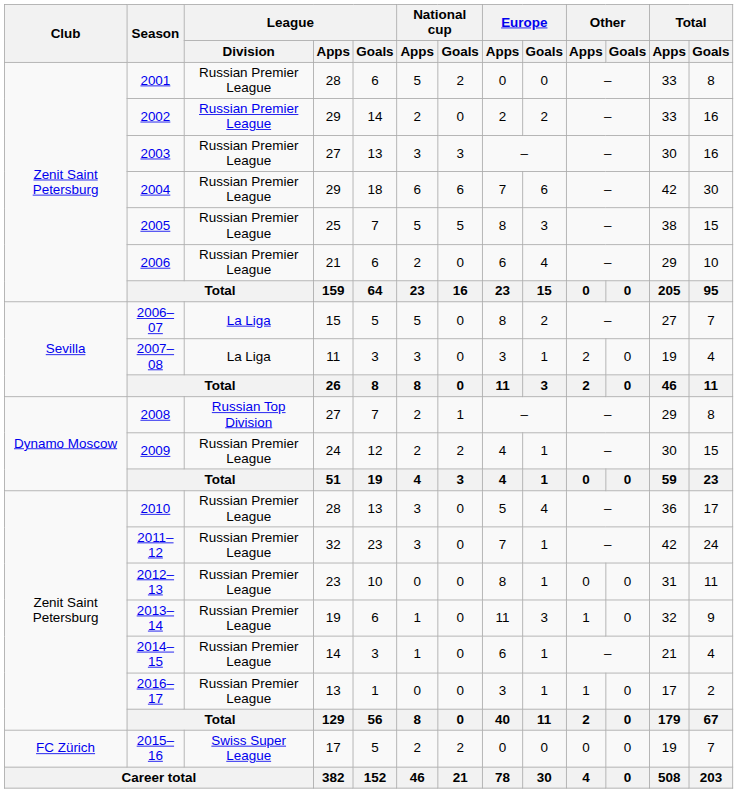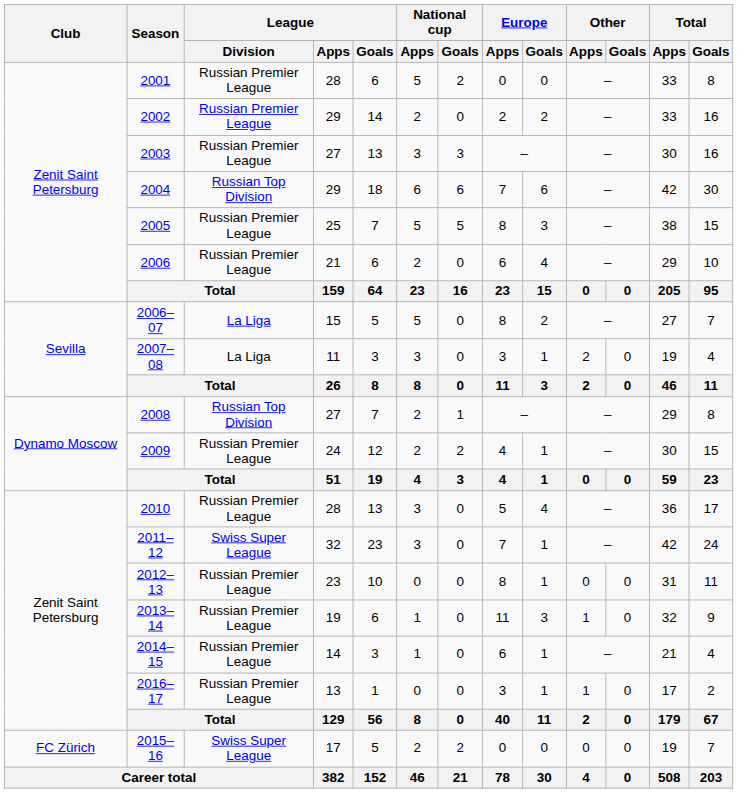2004 | League / Division: Russian Premier League -> Russian Top Division
2011–12 | League / Division: Russian Premier League -> Swiss Super League
